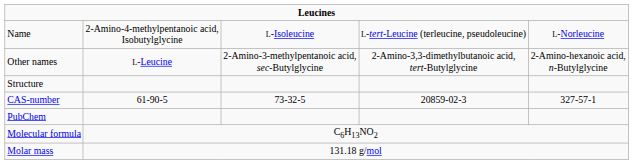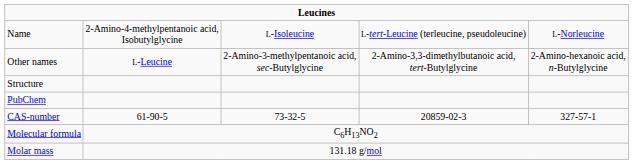rows swapped: CAS-number <-> PubChem
